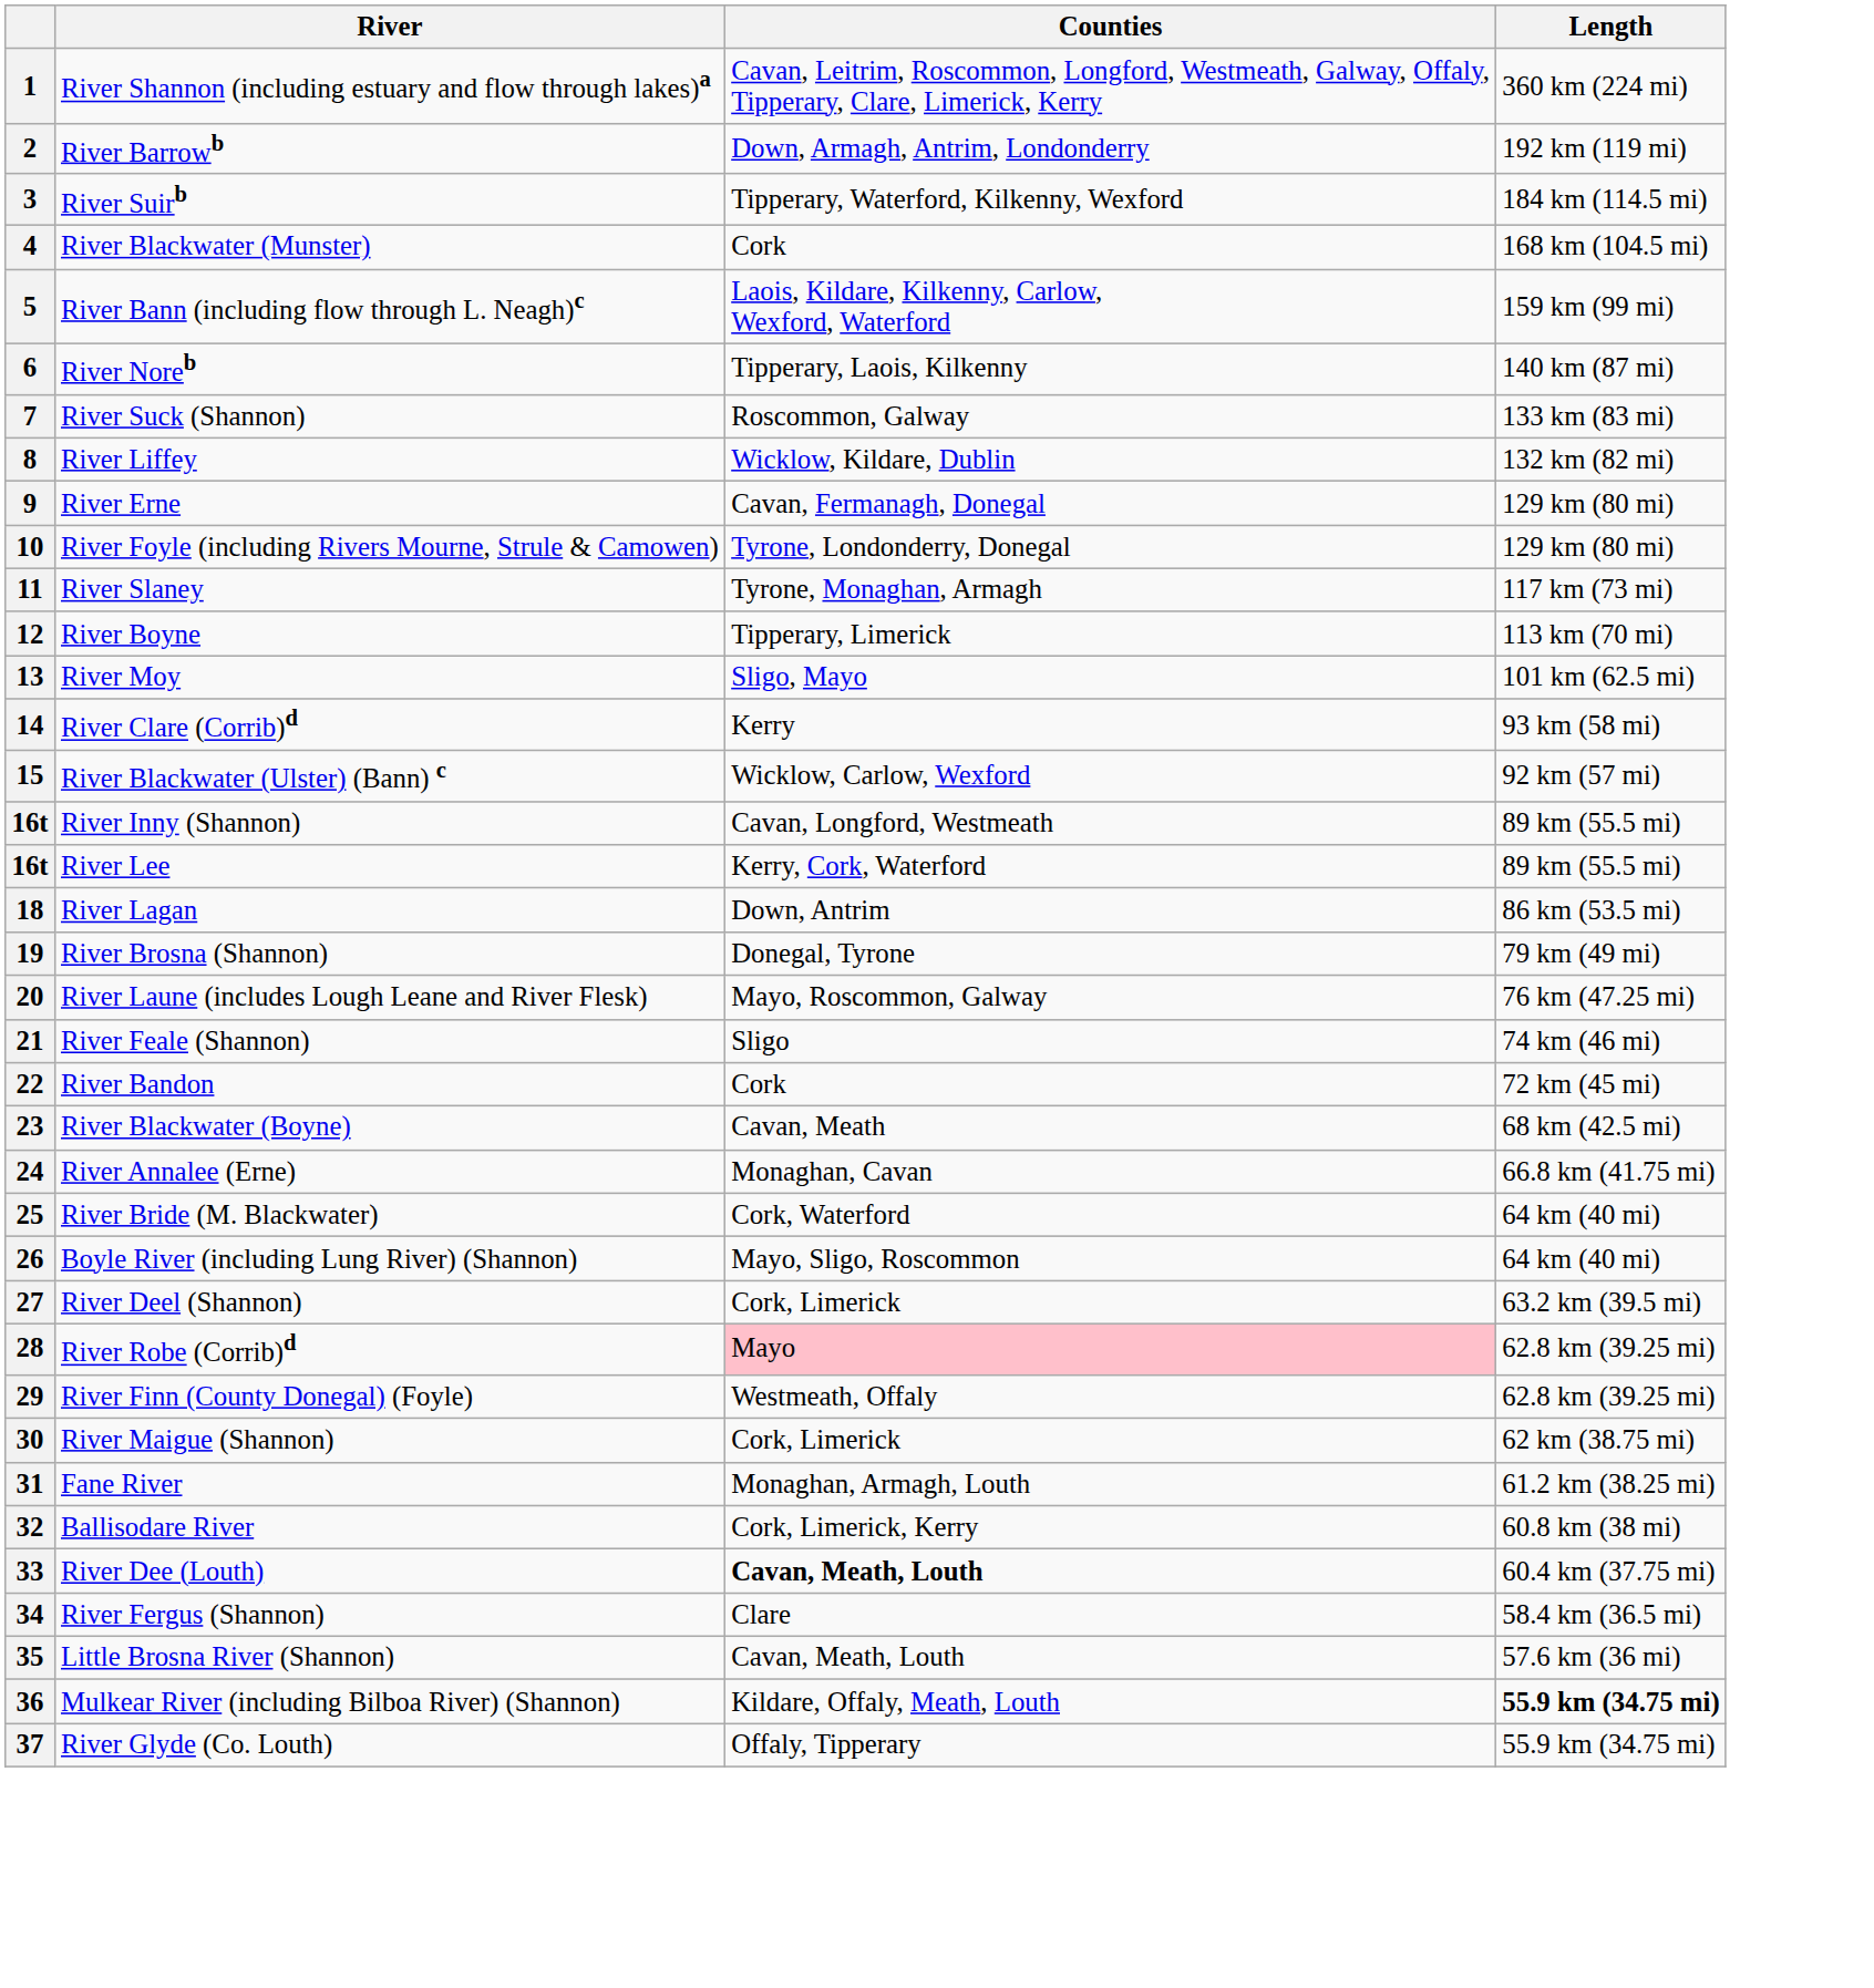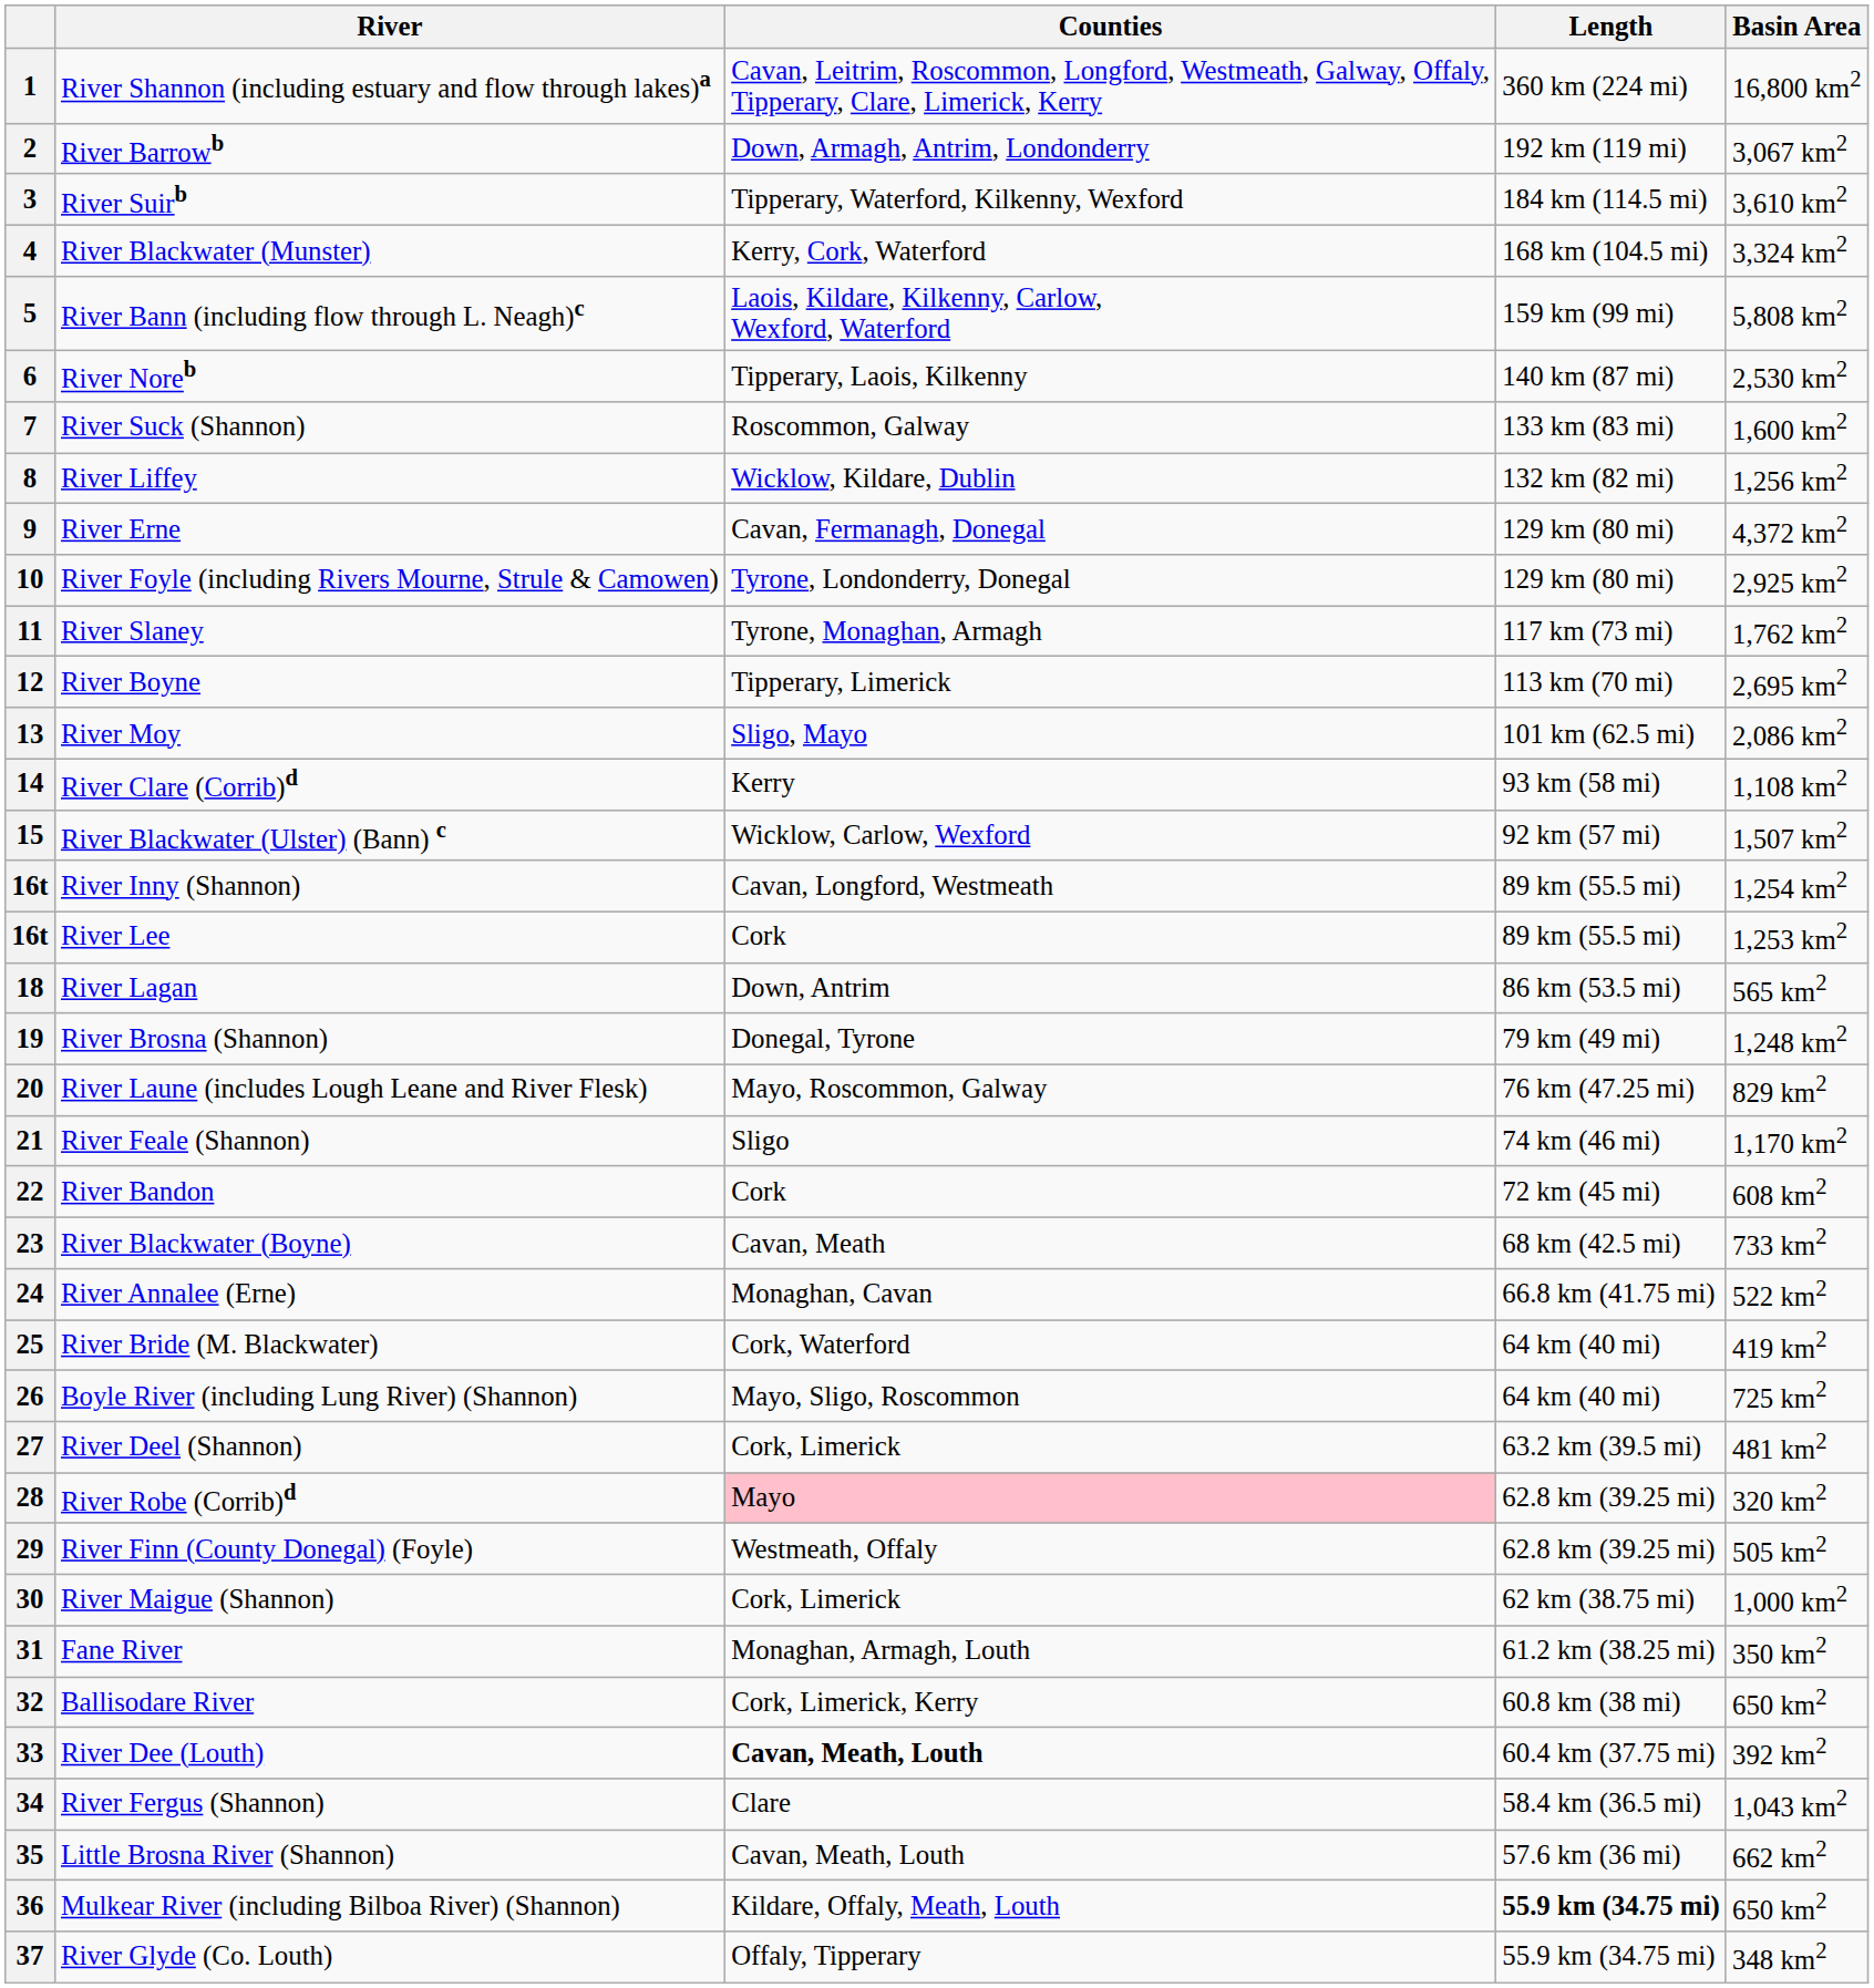+ column: Basin Area | 16,800 km2 | 3,067 km2 | 3,610 km2 | 3,324 km2 | 5,808 km2 | 2,530 km2 | 1,600 km2 | 1,256 km2 | 4,372 km2 | 2,925 km2 | 1,762 km2 | 2,695 km2 | 2,086 km2 | 1,108 km2 | 1,507 km2 | 1,254 km2 | 1,253 km2 | 565 km2 | 1,248 km2 | 829 km2 | 1,170 km2 | 608 km2 | 733 km2 | 522 km2 | 419 km2 | 725 km2 | 481 km2 | 320 km2 | 505 km2 | 1,000 km2 | 350 km2 | 650 km2 | 392 km2 | 1,043 km2 | 662 km2 | 650 km2 | 348 km2
4 | Counties: Cork -> Kerry, Cork, Waterford
16t / River Lee | Counties: Kerry, Cork, Waterford -> Cork
